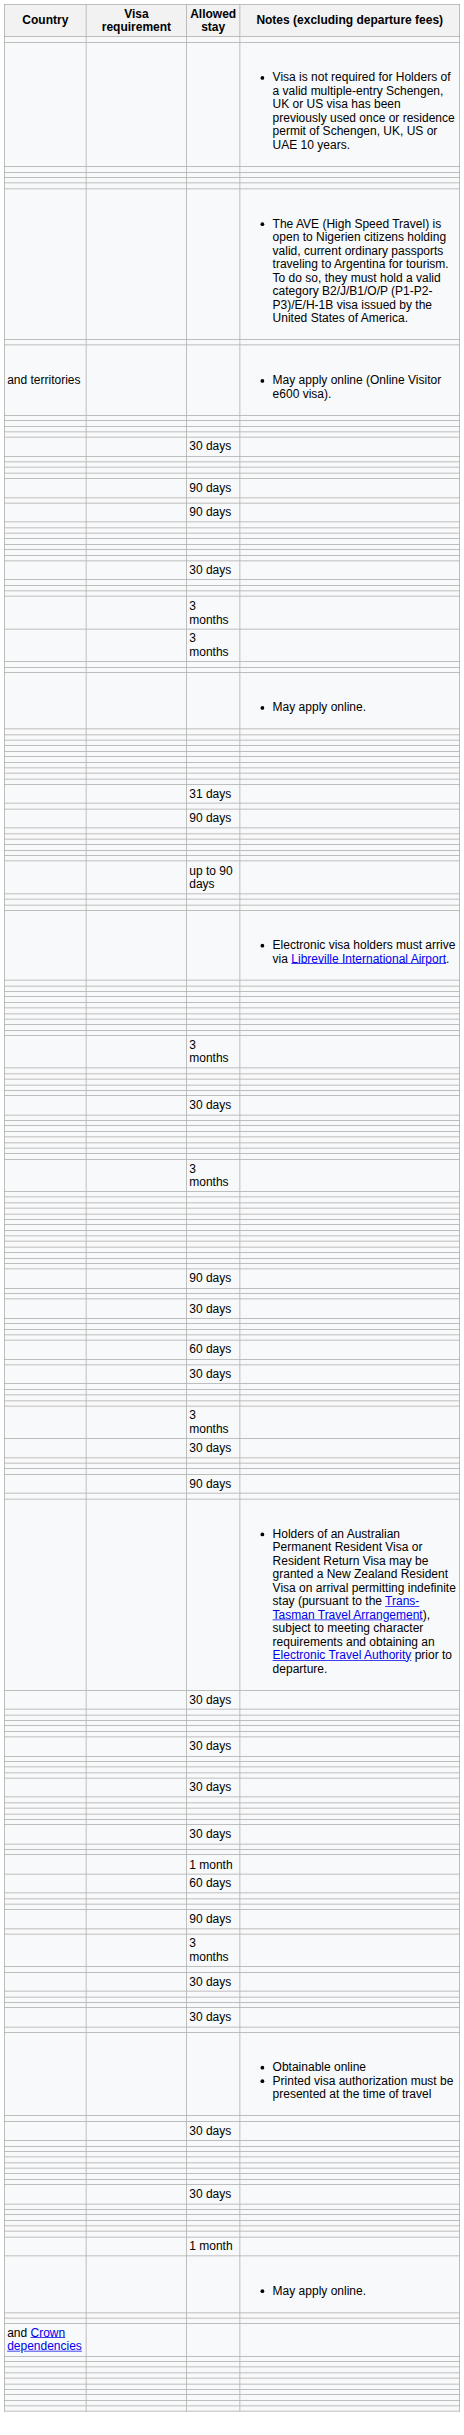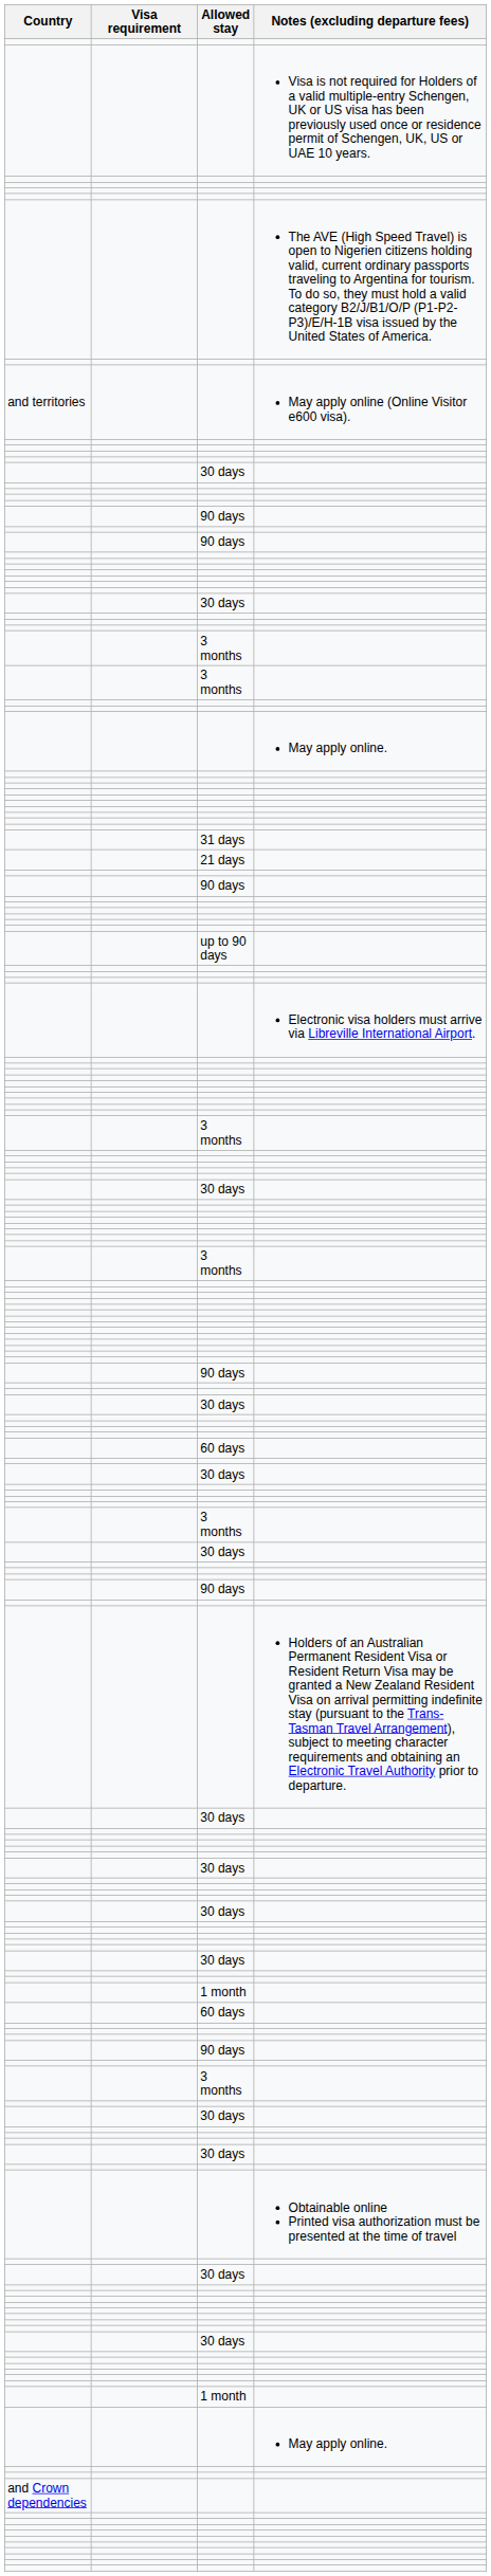+ row: 21 days
